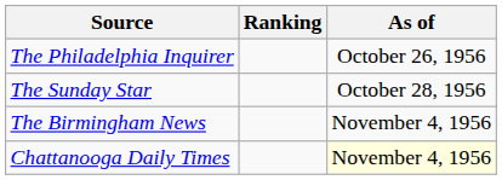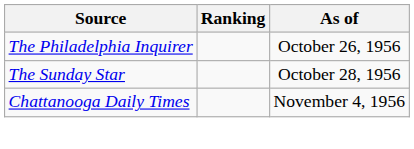- row: The Birmingham News | November 4, 1956
Chattanooga Daily Times | As of: lightyellow background -> no background
